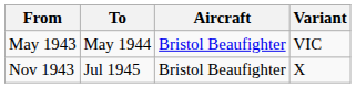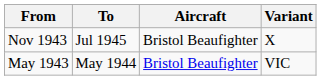rows swapped: May 1943 <-> Nov 1943
